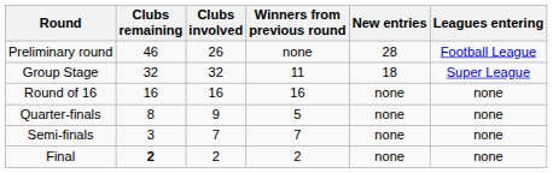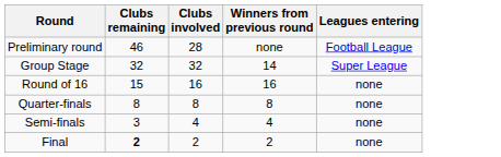- column: New entries | 28 | 18 | none | none | none | none
Preliminary round | Clubs involved: 26 -> 28
Group Stage | Winners from previous round: 11 -> 14
Round of 16 | Clubs remaining: 16 -> 15
Quarter-finals | Clubs involved: 9 -> 8
Quarter-finals | Winners from previous round: 5 -> 8
Semi-finals | Clubs involved: 7 -> 4
Semi-finals | Winners from previous round: 7 -> 4
